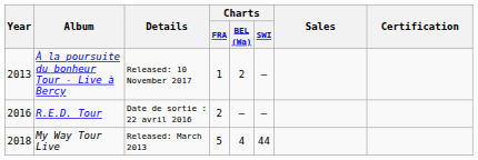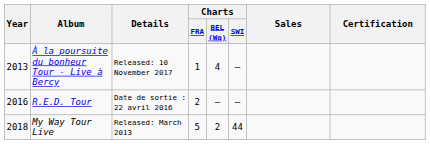À la poursuite du bonheur Tour - Live à Bercy | Charts / BEL (Wa): 2 -> 4
My Way Tour Live | Charts / BEL (Wa): 4 -> 2
